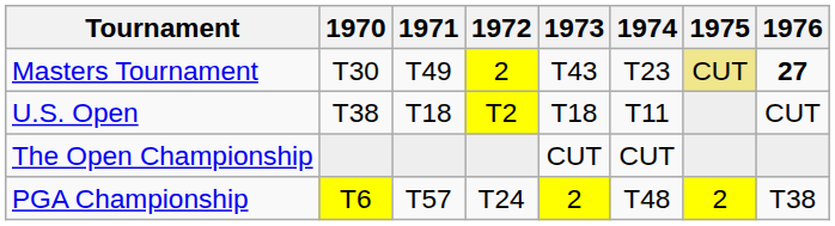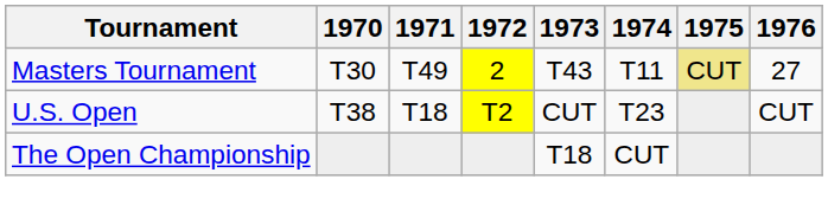Masters Tournament | 1974: T23 -> T11
Masters Tournament | 1976: bold -> normal
U.S. Open | 1973: T18 -> CUT
U.S. Open | 1974: T11 -> T23
The Open Championship | 1973: CUT -> T18
- row: PGA Championship | T6 | T57 | T24 | 2 | T48 | 2 | T38
